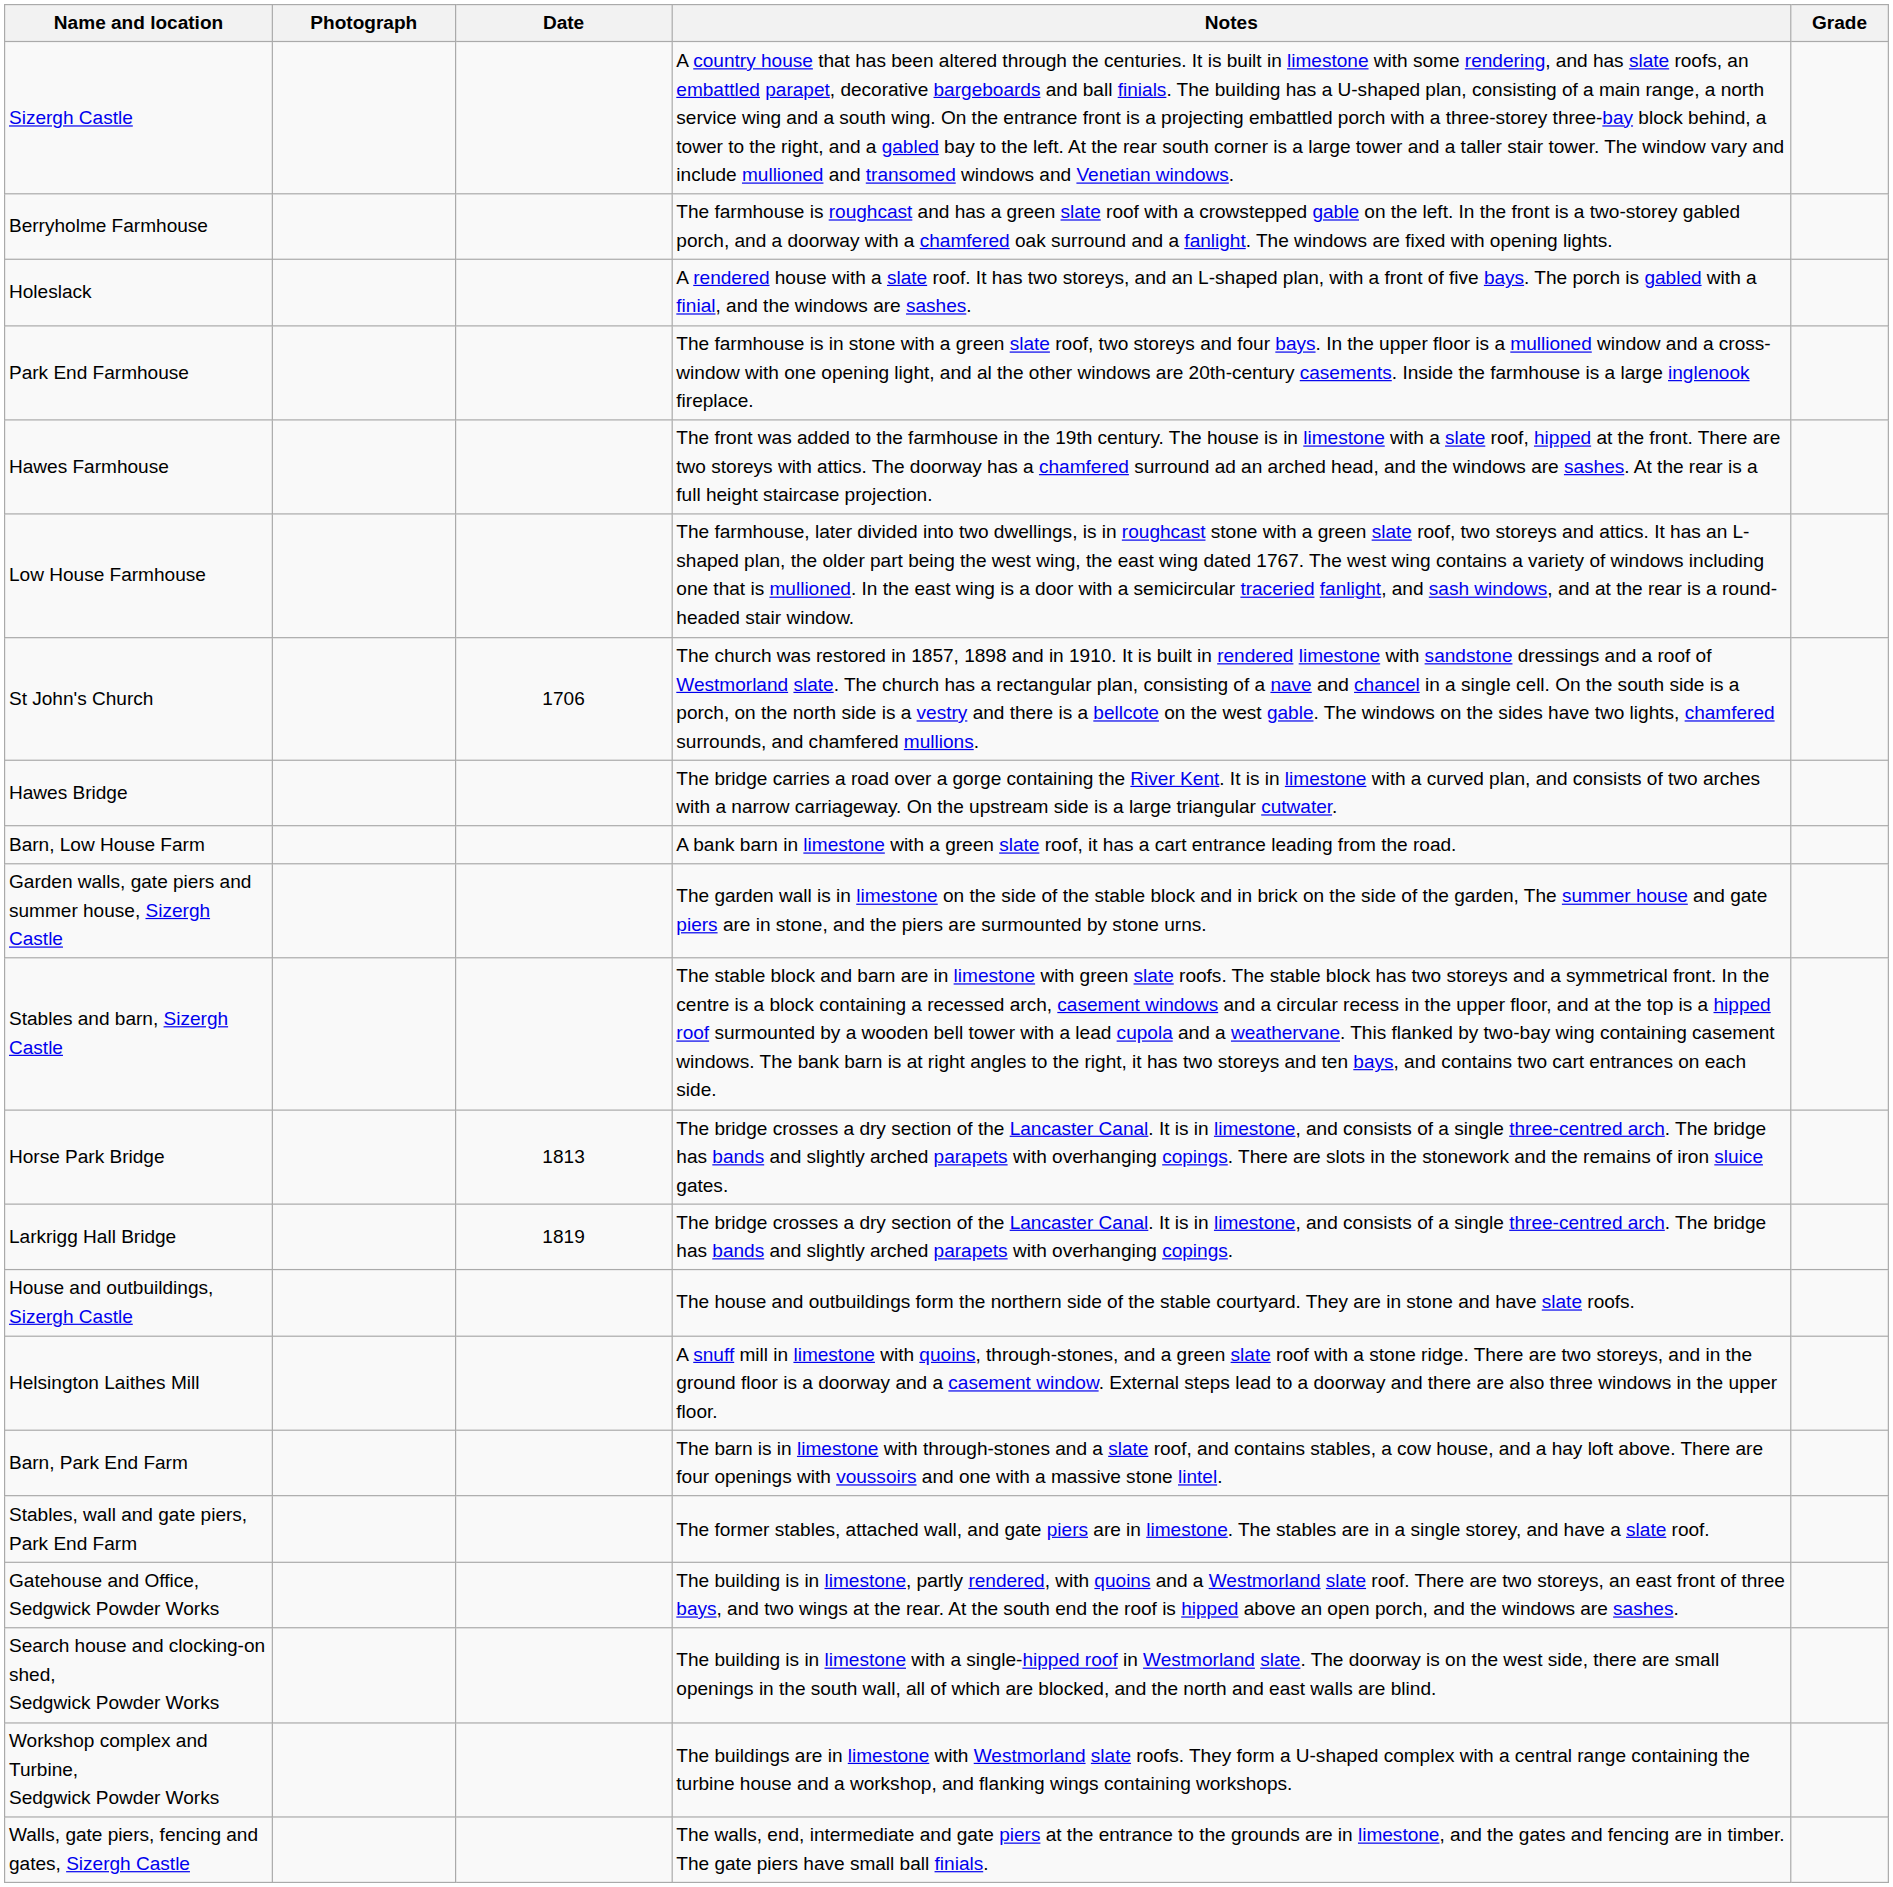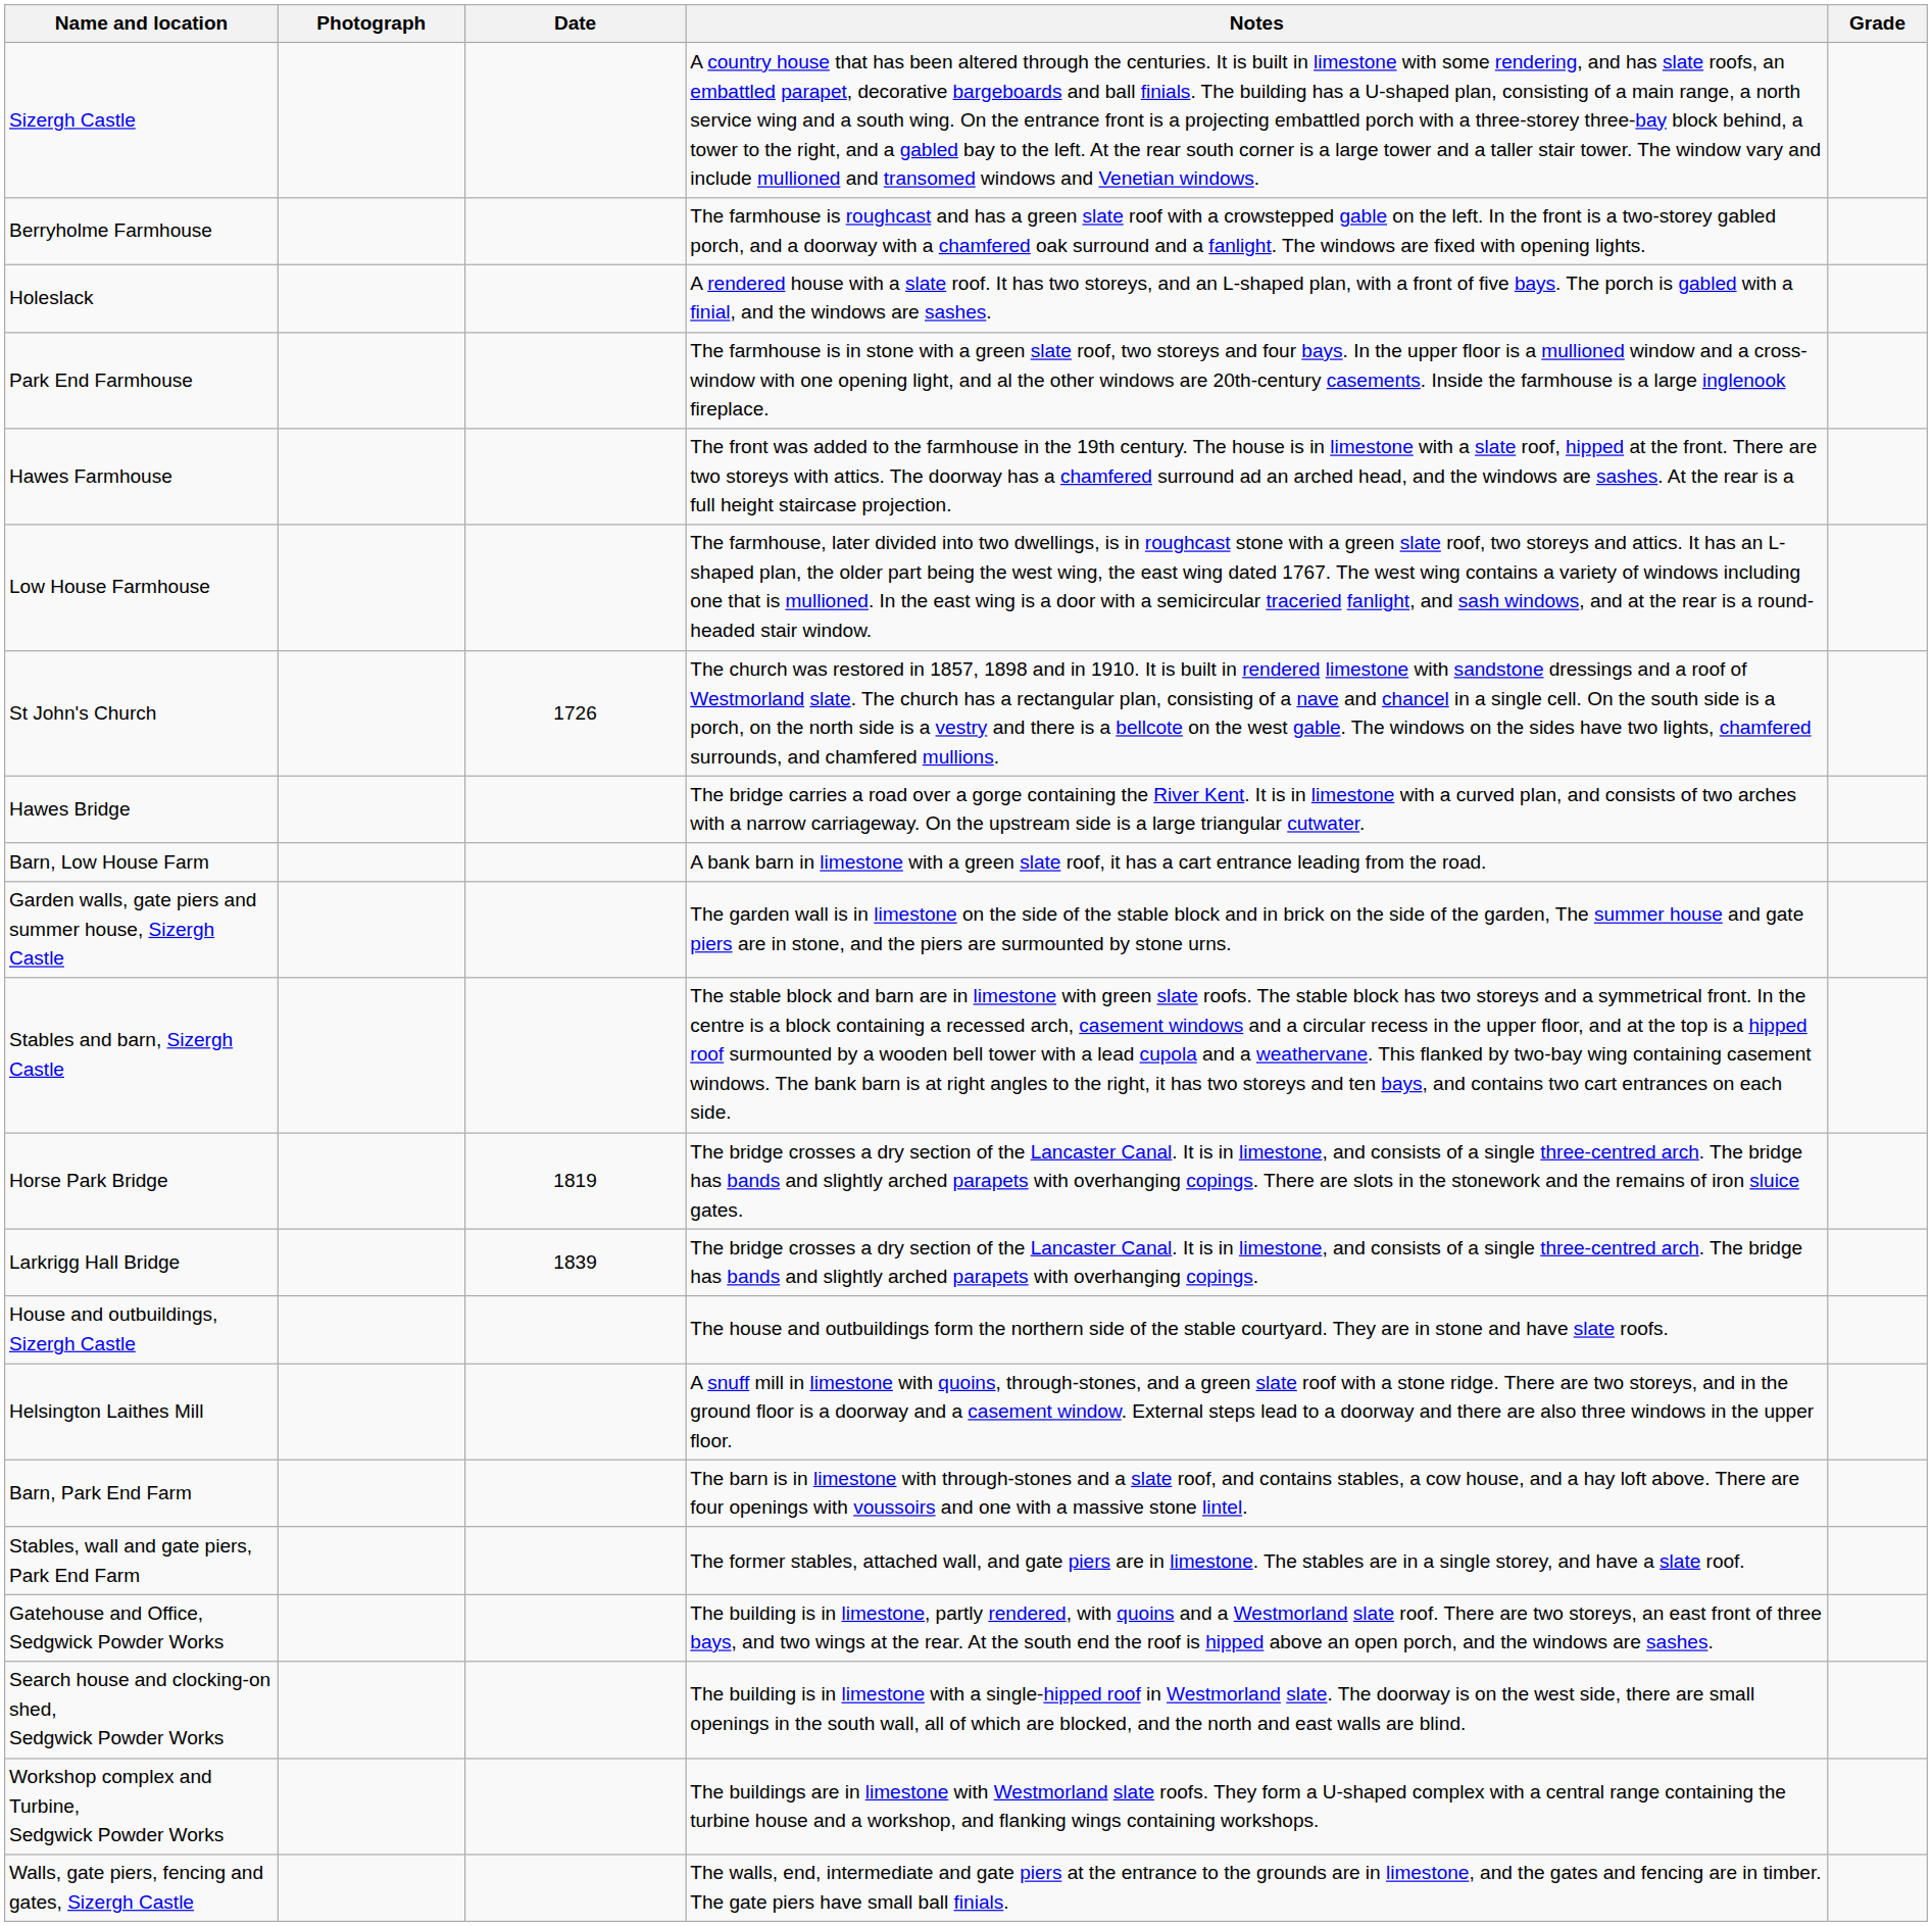St John's Church | Date: 1706 -> 1726
Horse Park Bridge | Date: 1813 -> 1819
Larkrigg Hall Bridge | Date: 1819 -> 1839
